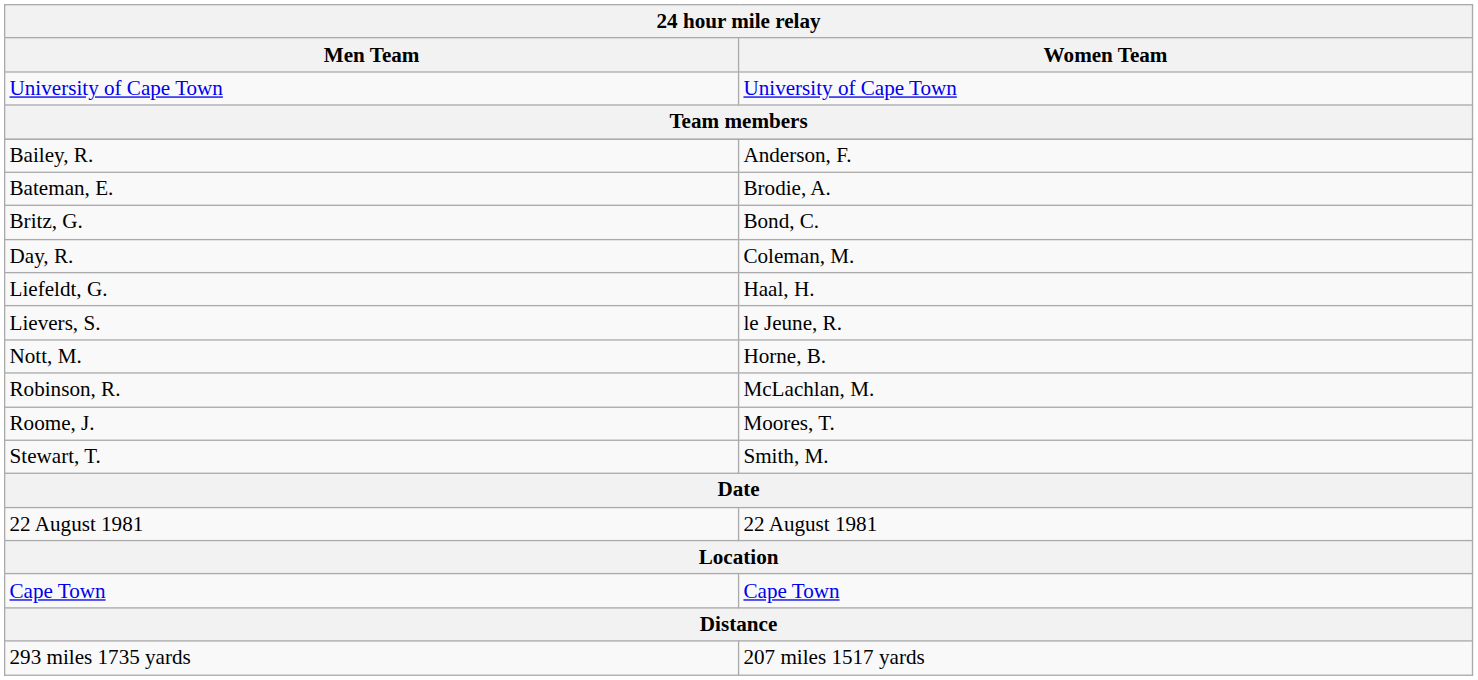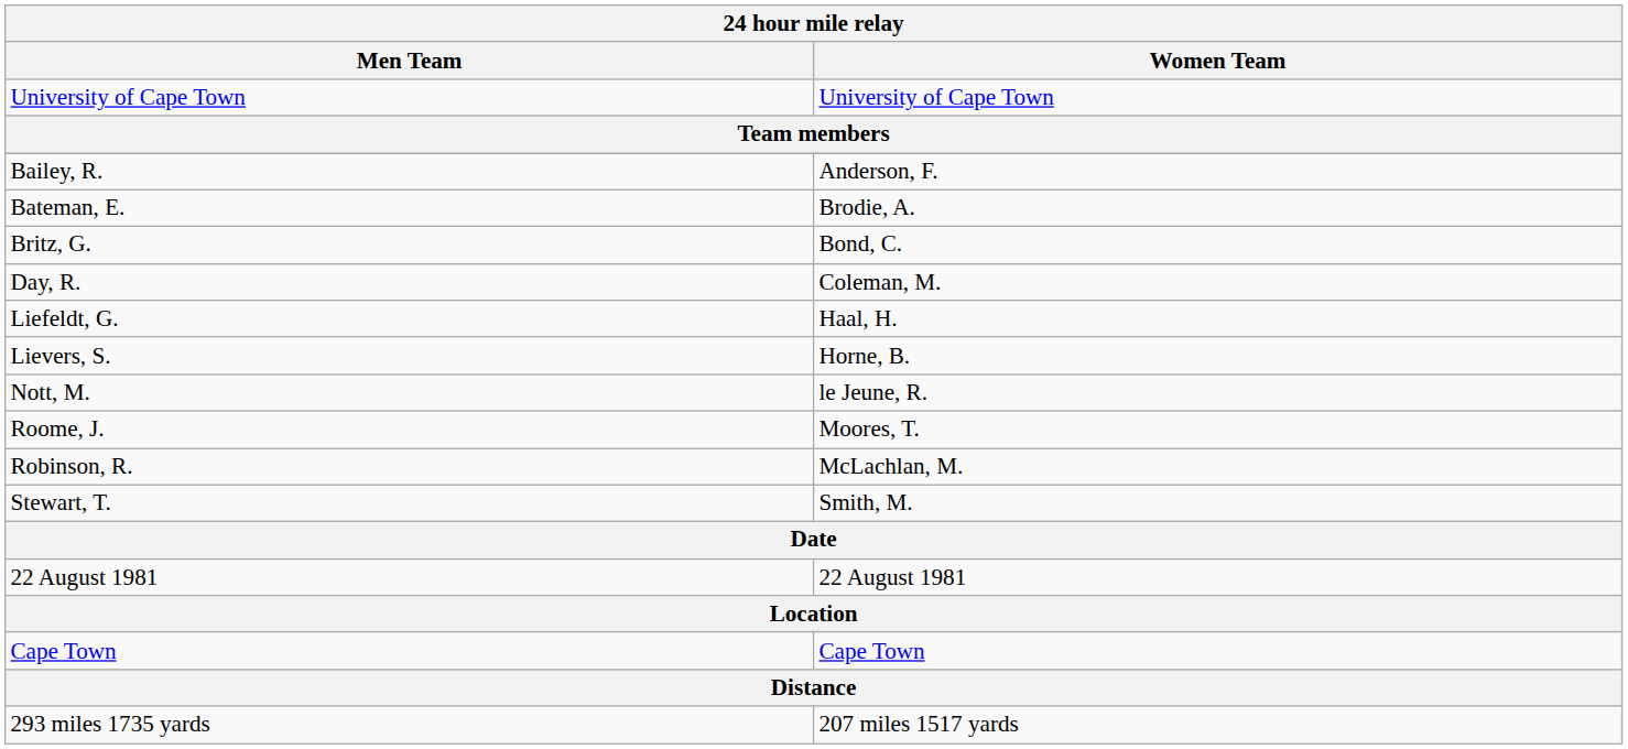Lievers, S. | Women Team: le Jeune, R. -> Horne, B.
Nott, M. | Women Team: Horne, B. -> le Jeune, R.
rows swapped: Robinson, R. <-> Roome, J.
